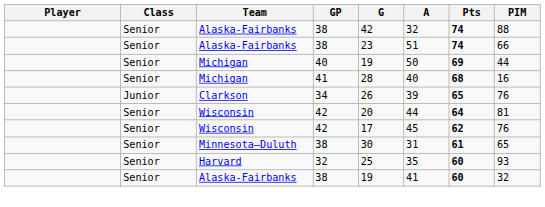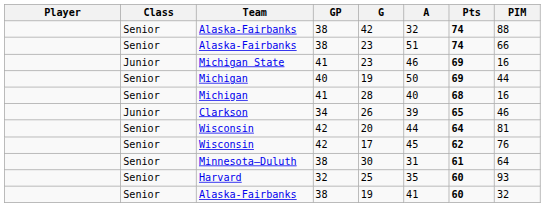+ row: Junior | Michigan State | 41 | 23 | 46 | 69 | 16
Clarkson | PIM: 76 -> 46
Minnesota–Duluth | PIM: 65 -> 64
